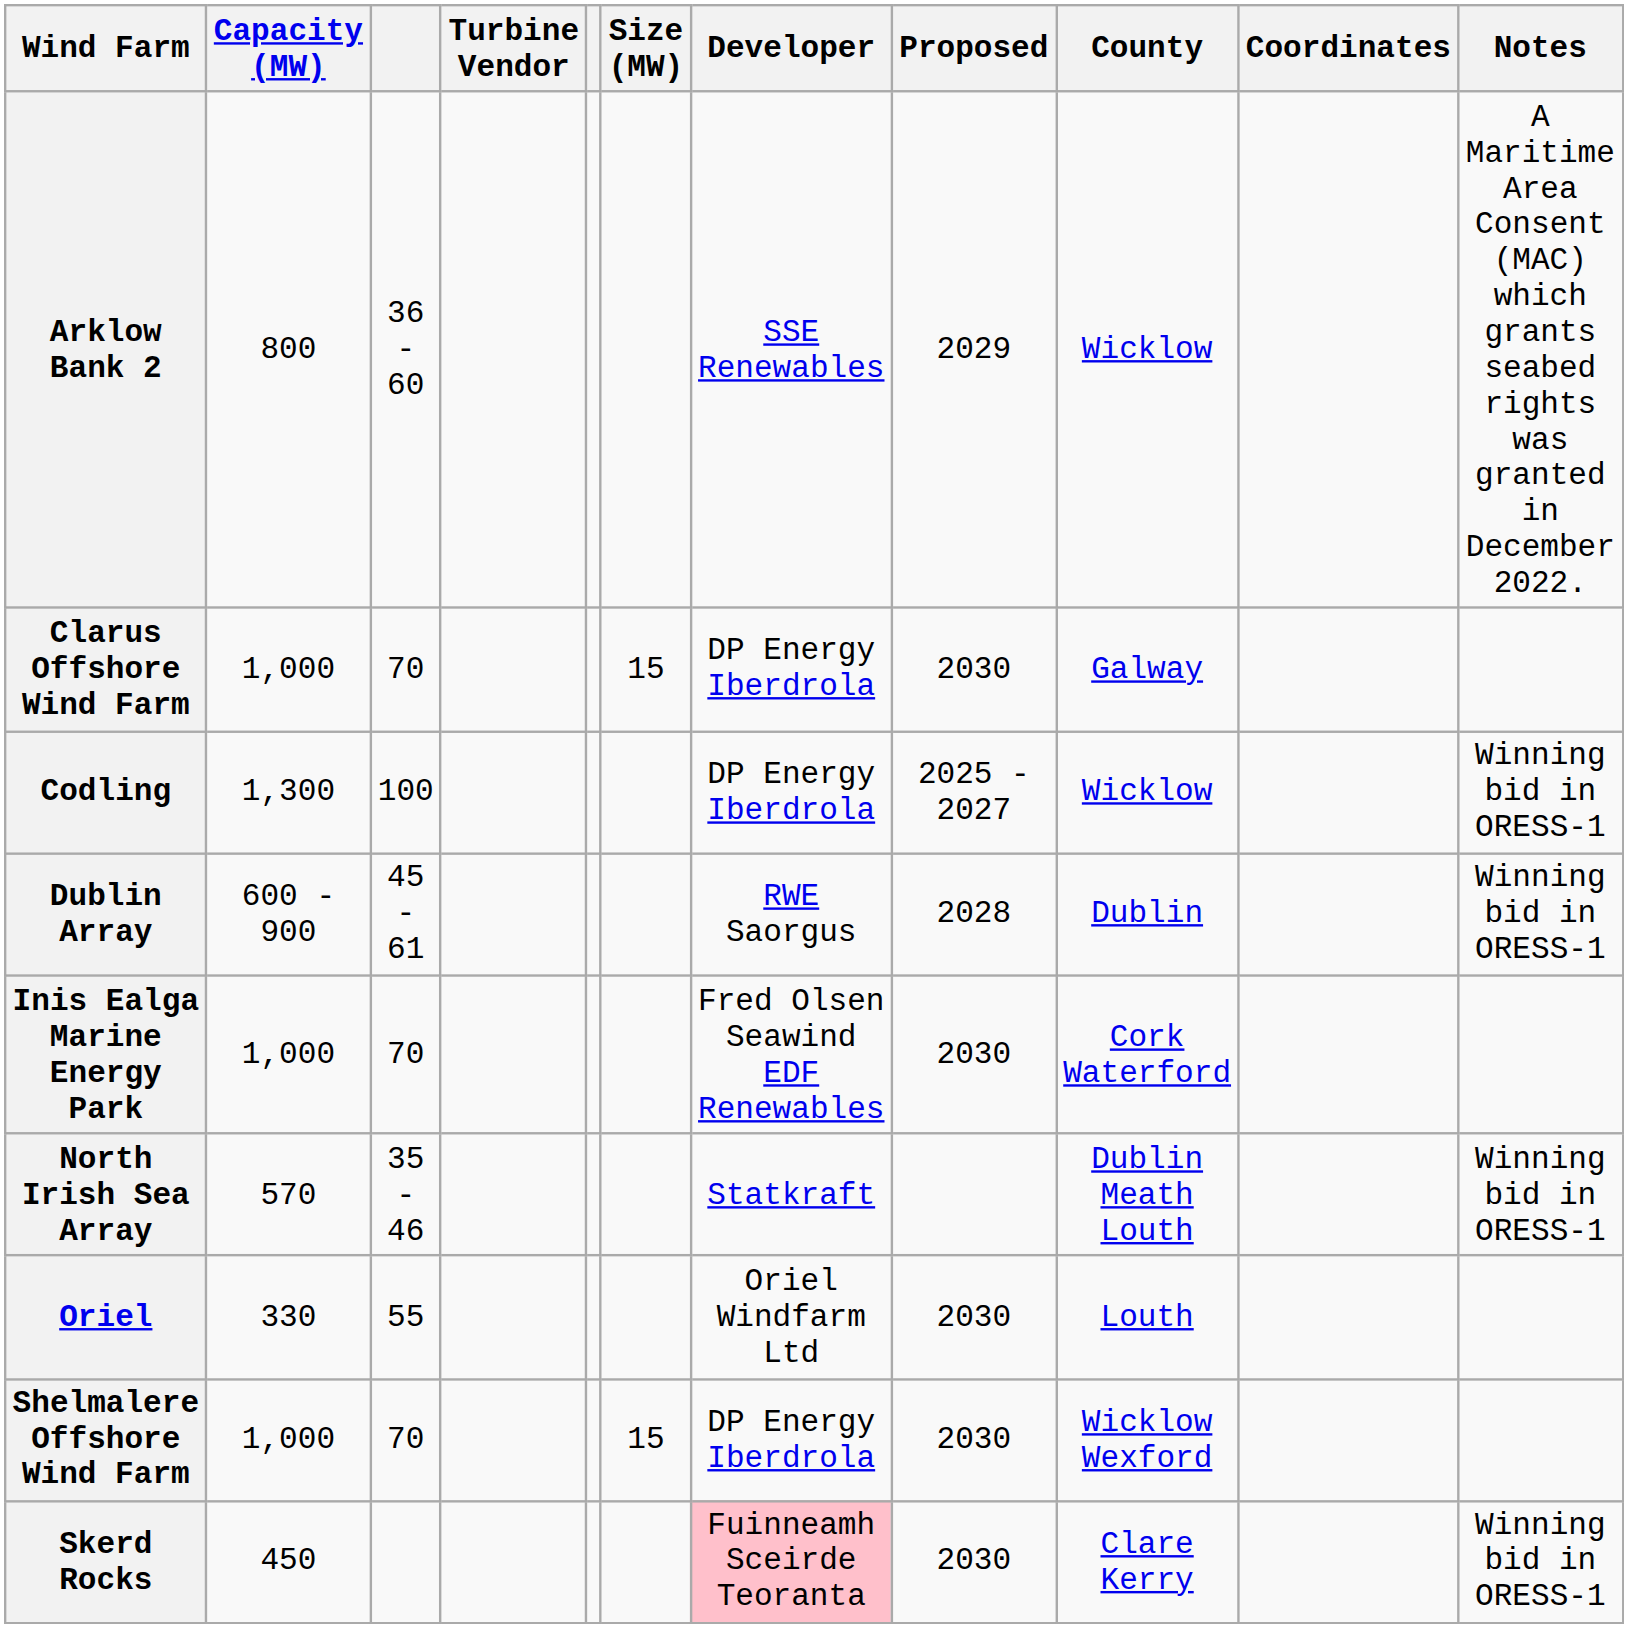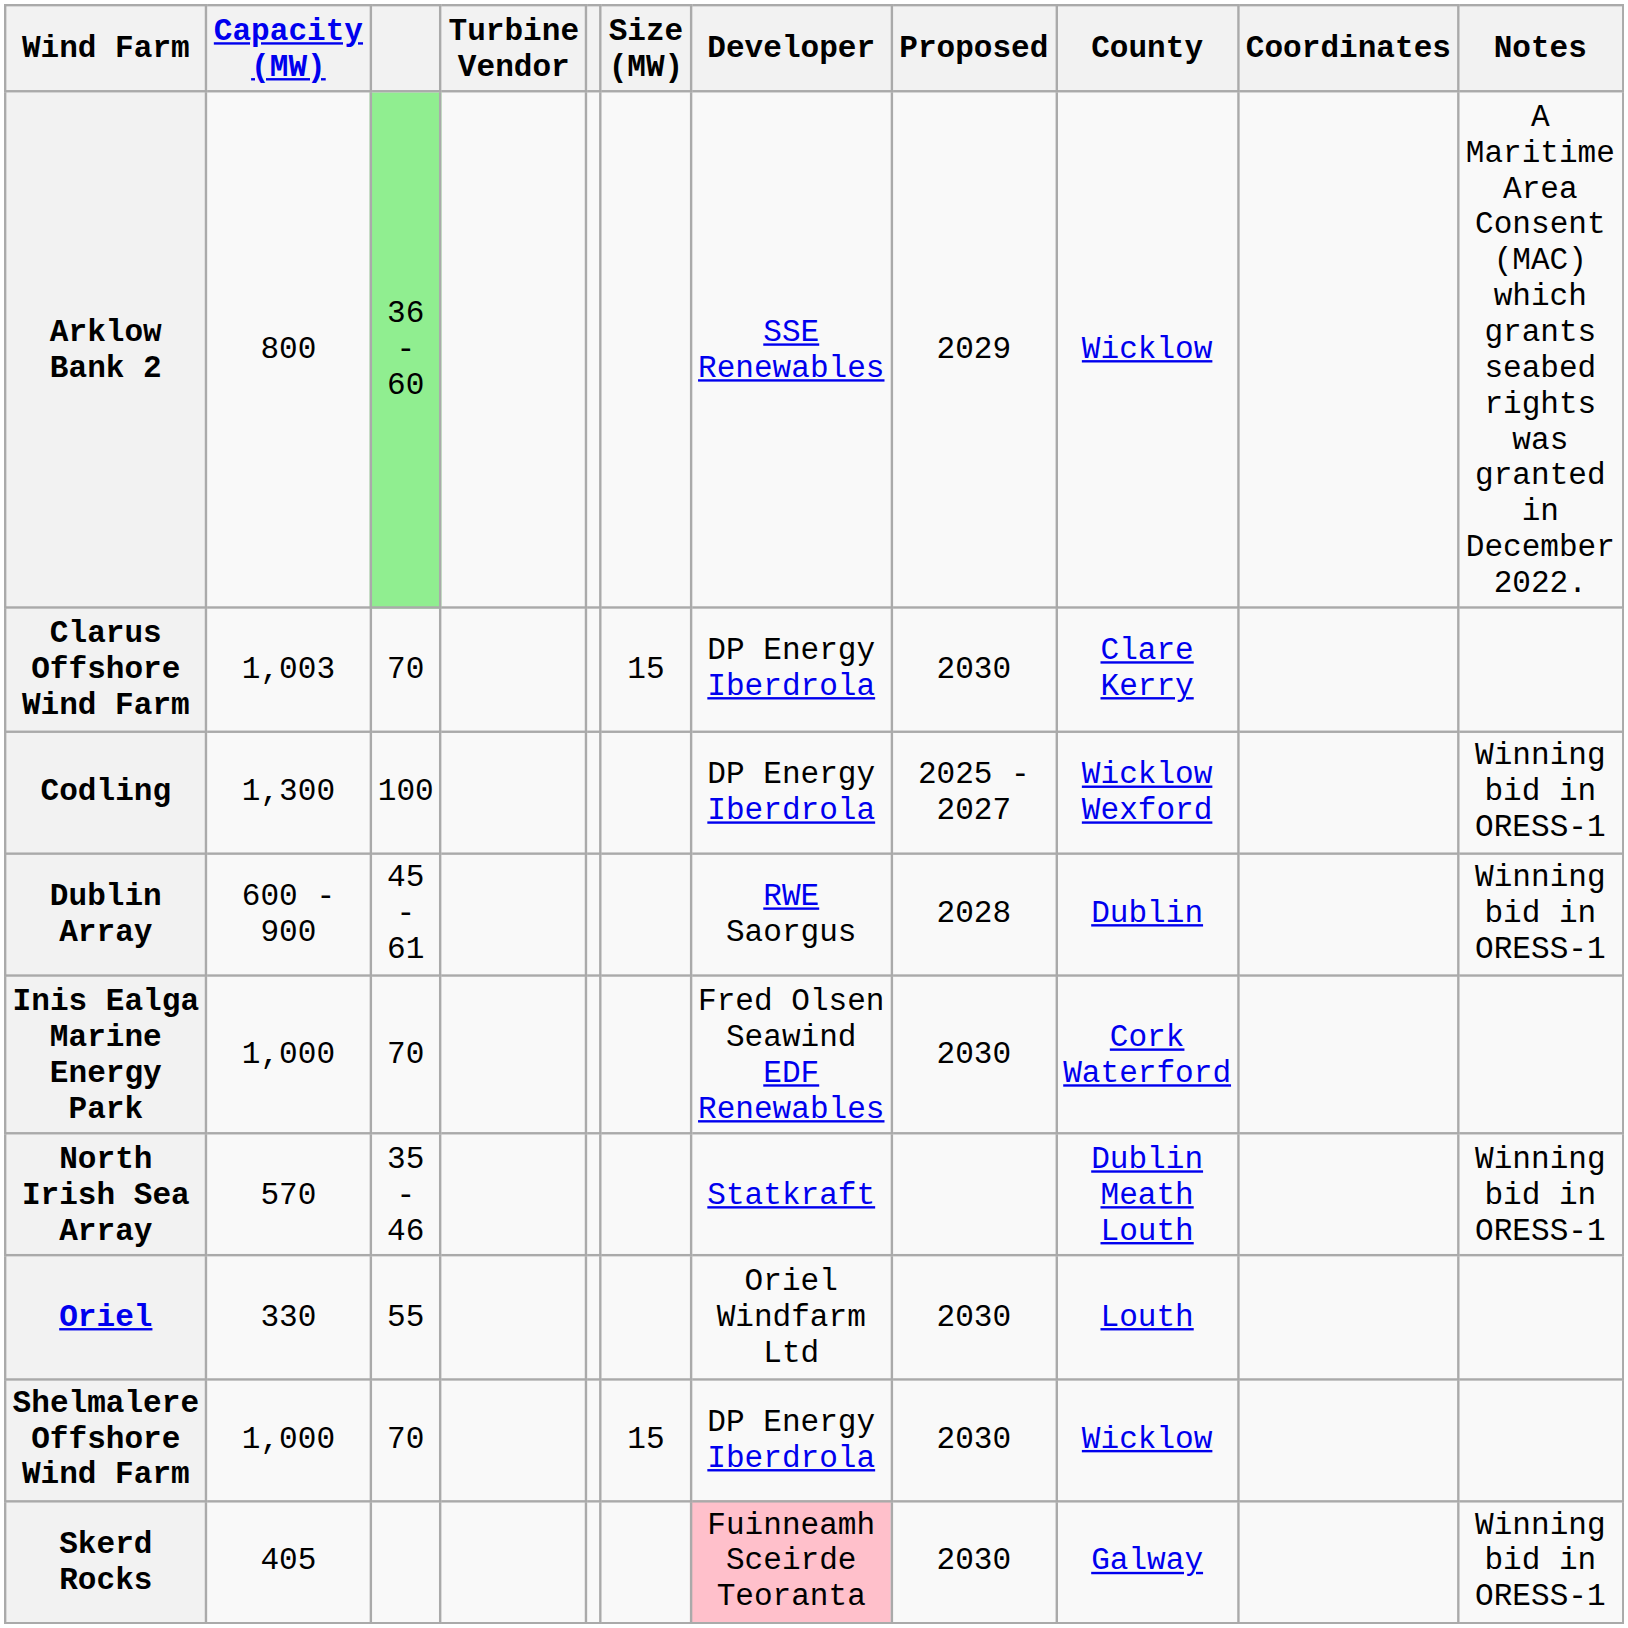Arklow Bank 2 | column 3: no background -> lightgreen background
Clarus Offshore Wind Farm | Capacity (MW): 1,000 -> 1,003
Clarus Offshore Wind Farm | County: Galway -> Clare Kerry
Codling | County: Wicklow -> Wicklow Wexford
Shelmalere Offshore Wind Farm | County: Wicklow Wexford -> Wicklow
Skerd Rocks | Capacity (MW): 450 -> 405
Skerd Rocks | County: Clare Kerry -> Galway
